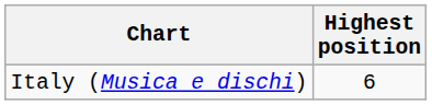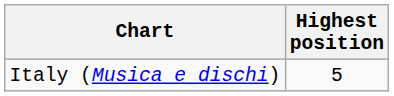Italy (Musica e dischi) | Highest position: 6 -> 5
